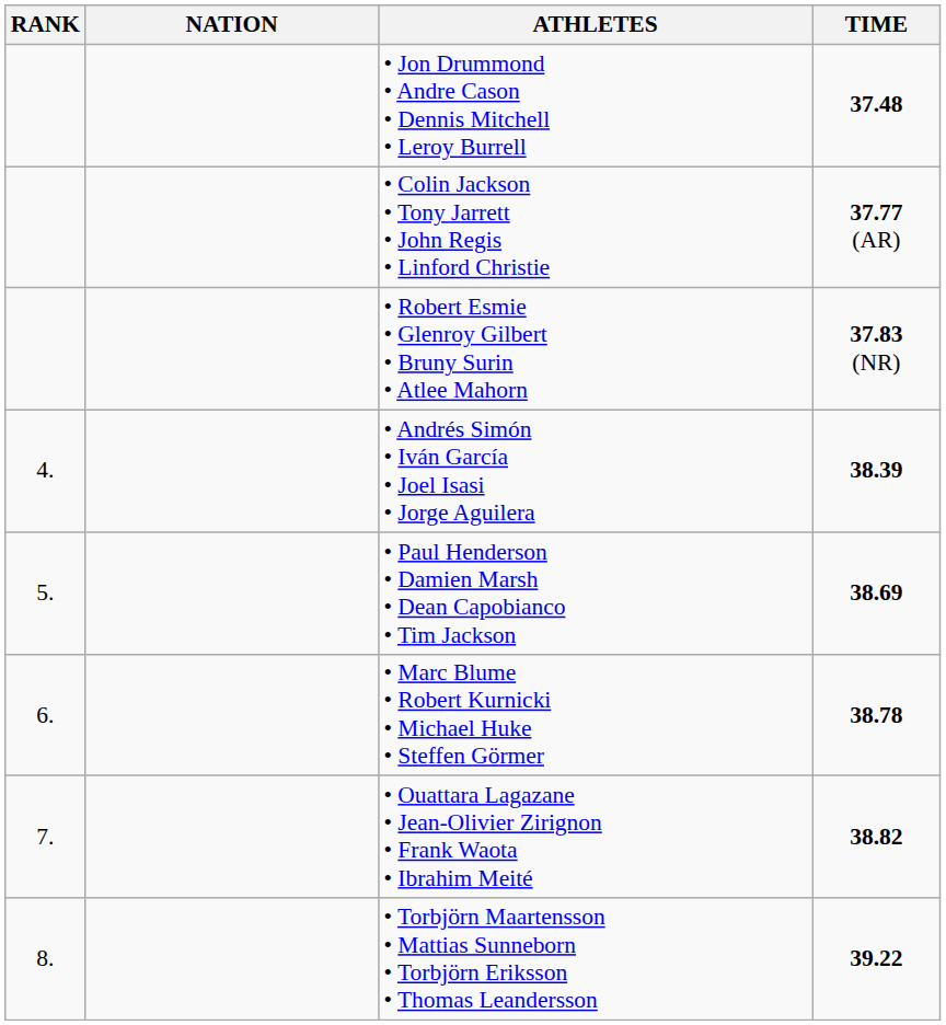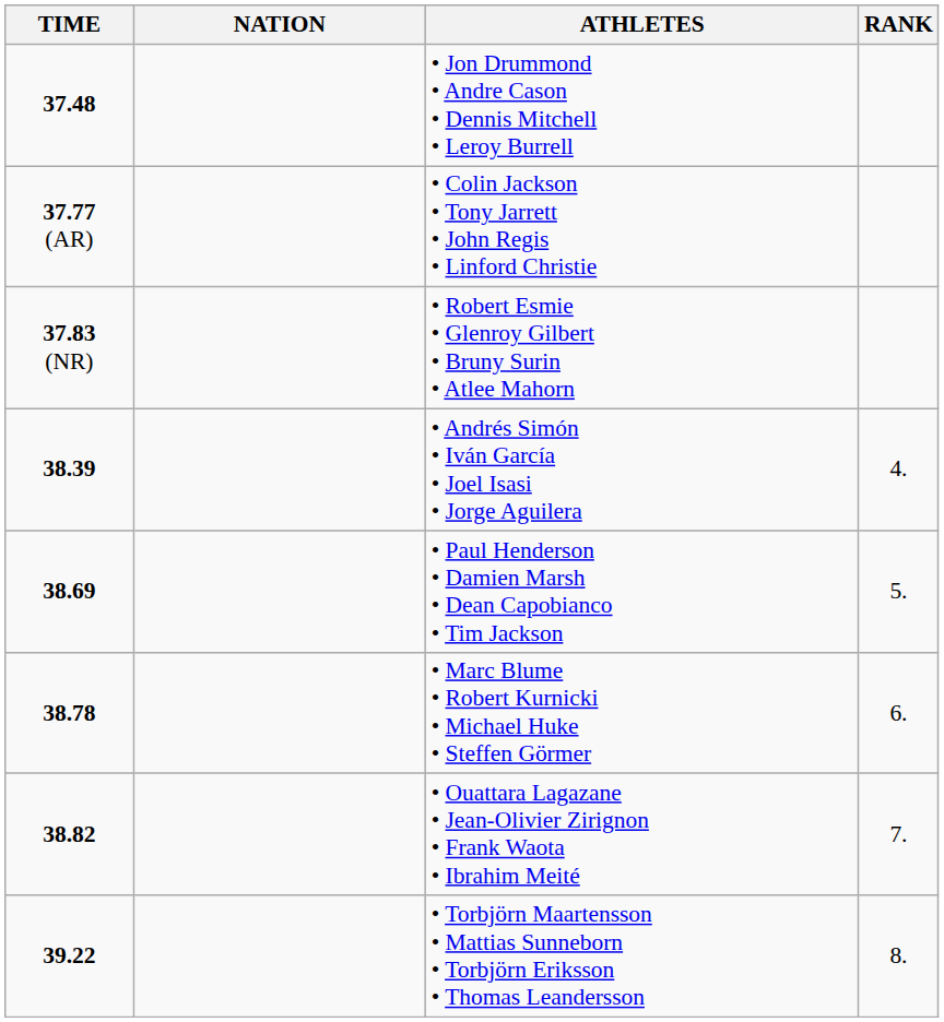columns swapped: RANK <-> TIME
